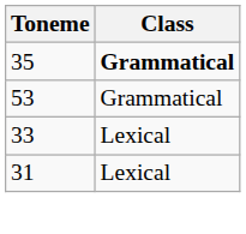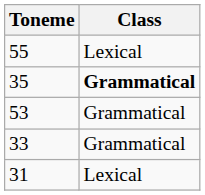+ row: 55 | Lexical
33 | Class: Lexical -> Grammatical
